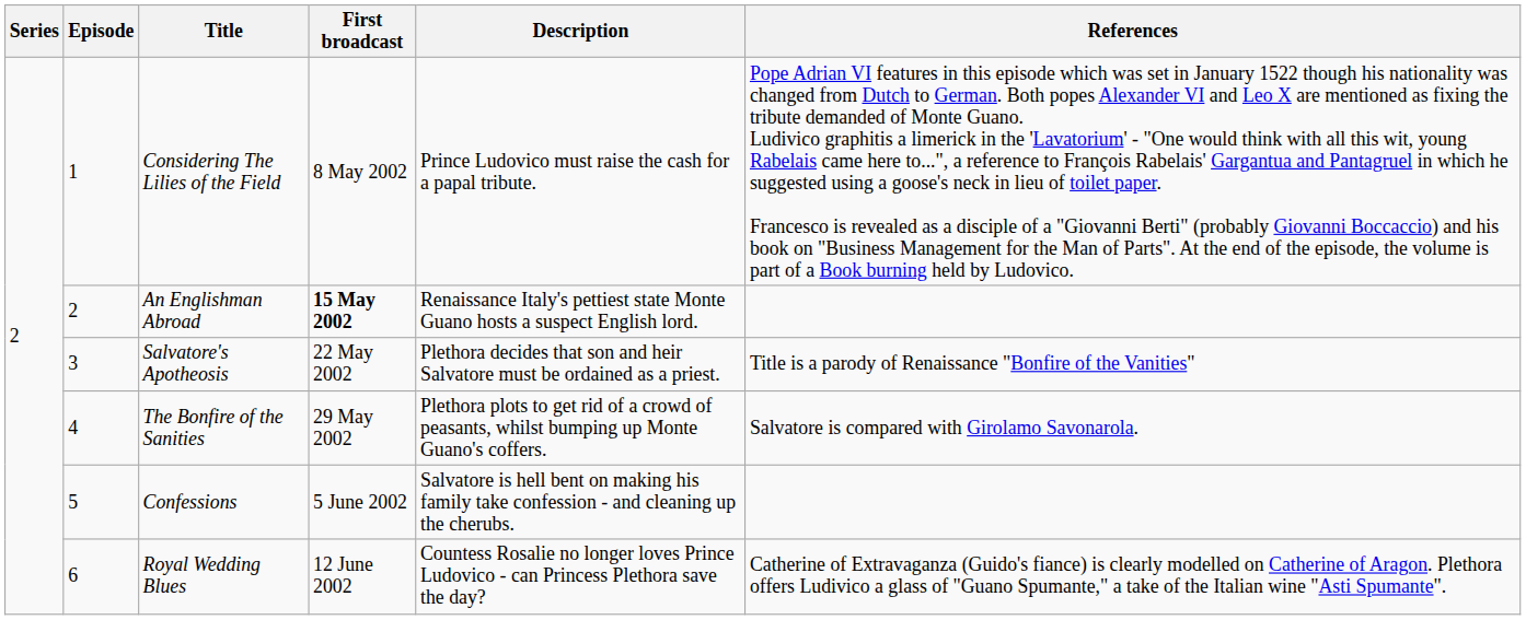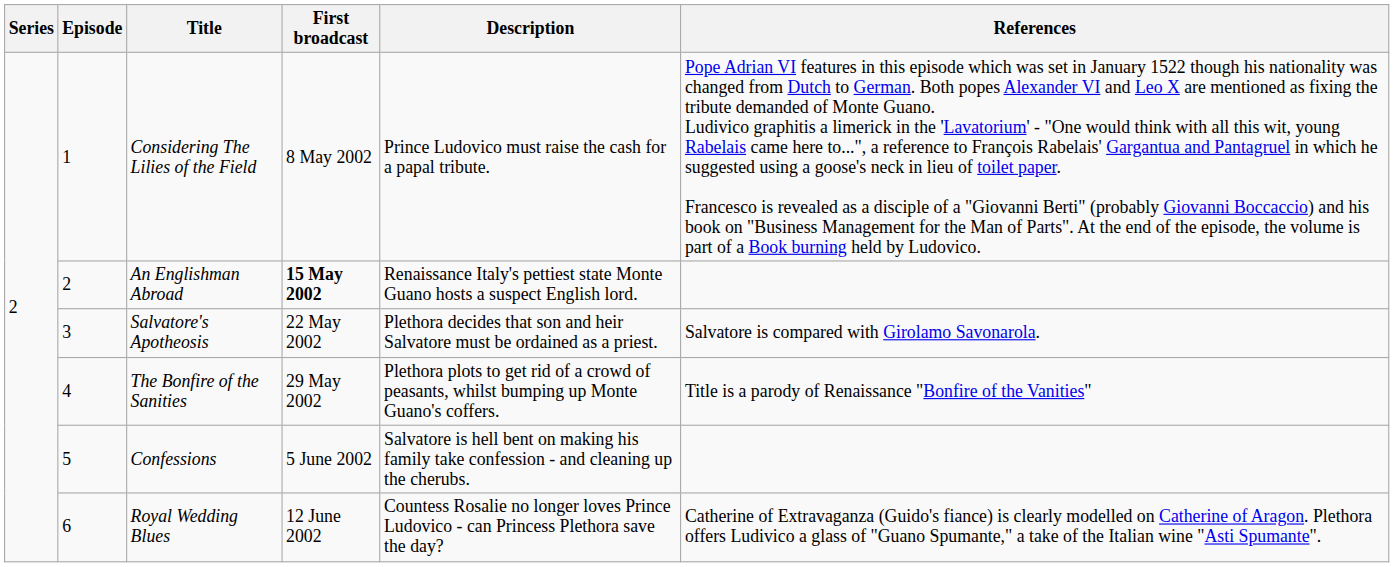Salvatore's Apotheosis | References: Title is a parody of Renaissance "Bonfire of the Vanities" -> Salvatore is compared with Girolamo Savonarola.
The Bonfire of the Sanities | References: Salvatore is compared with Girolamo Savonarola. -> Title is a parody of Renaissance "Bonfire of the Vanities"
